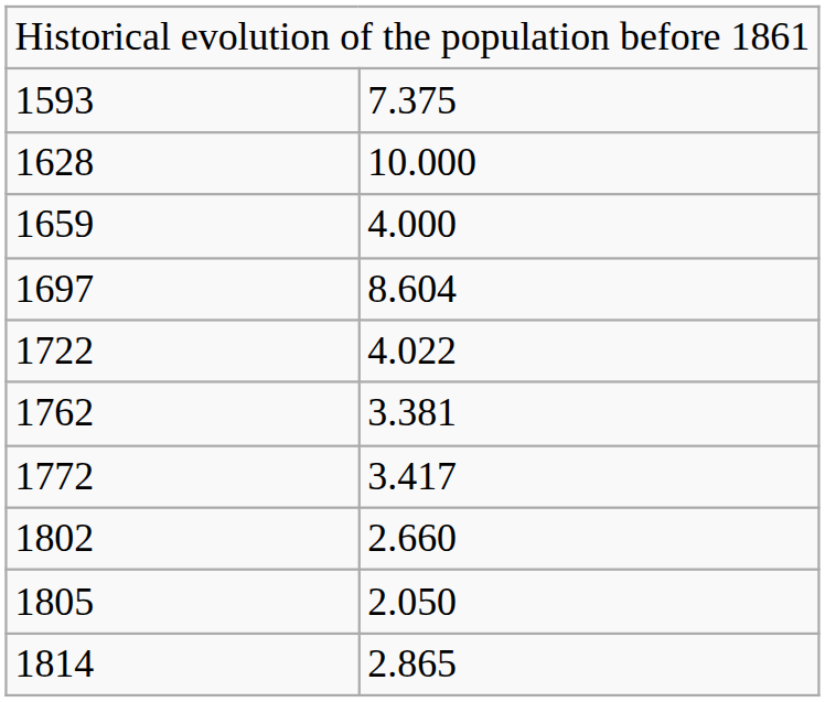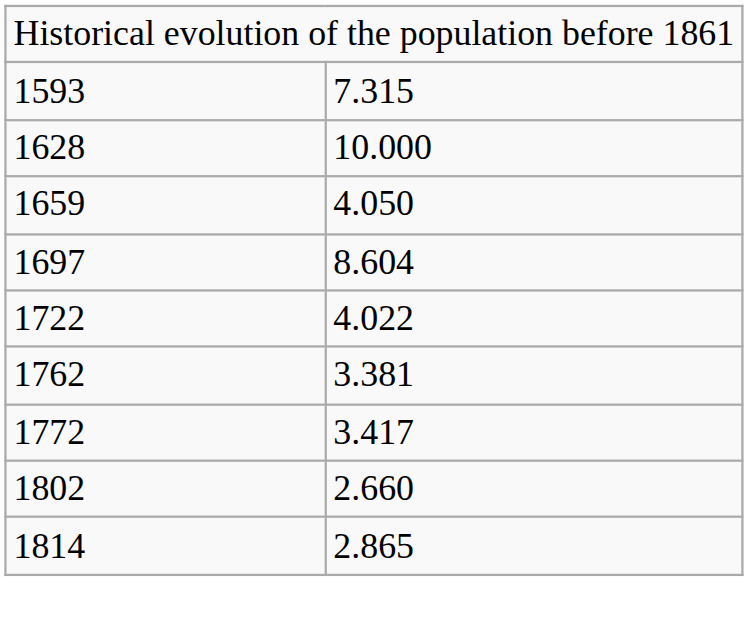1593 | column 2: 7.375 -> 7.315
1659 | column 2: 4.000 -> 4.050
- row: 1805 | 2.050
